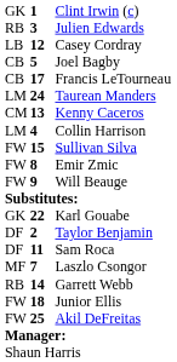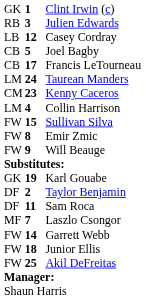Kenny Caceros | column 2: 13 -> 23
Karl Gouabe | column 2: 22 -> 19
Garrett Webb | column 1: RB -> FW
